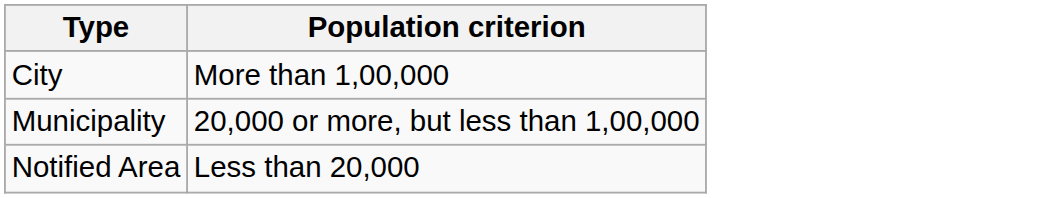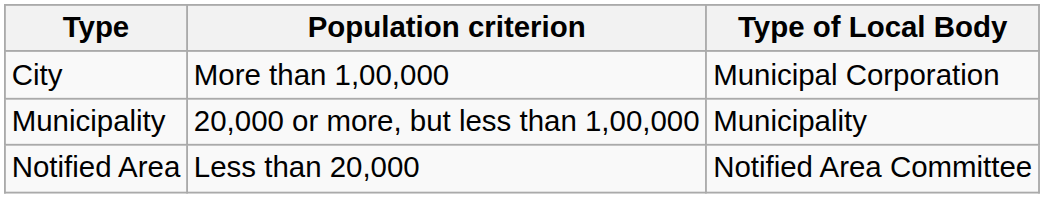+ column: Type of Local Body | Municipal Corporation | Municipality | Notified Area Committee
